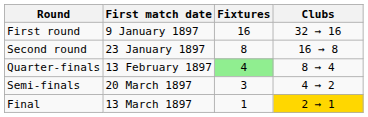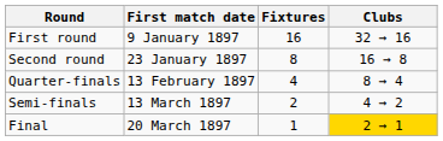Quarter-finals | Fixtures: lightgreen background -> no background
Semi-finals | First match date: 20 March 1897 -> 13 March 1897
Semi-finals | Fixtures: 3 -> 2
Final | First match date: 13 March 1897 -> 20 March 1897
